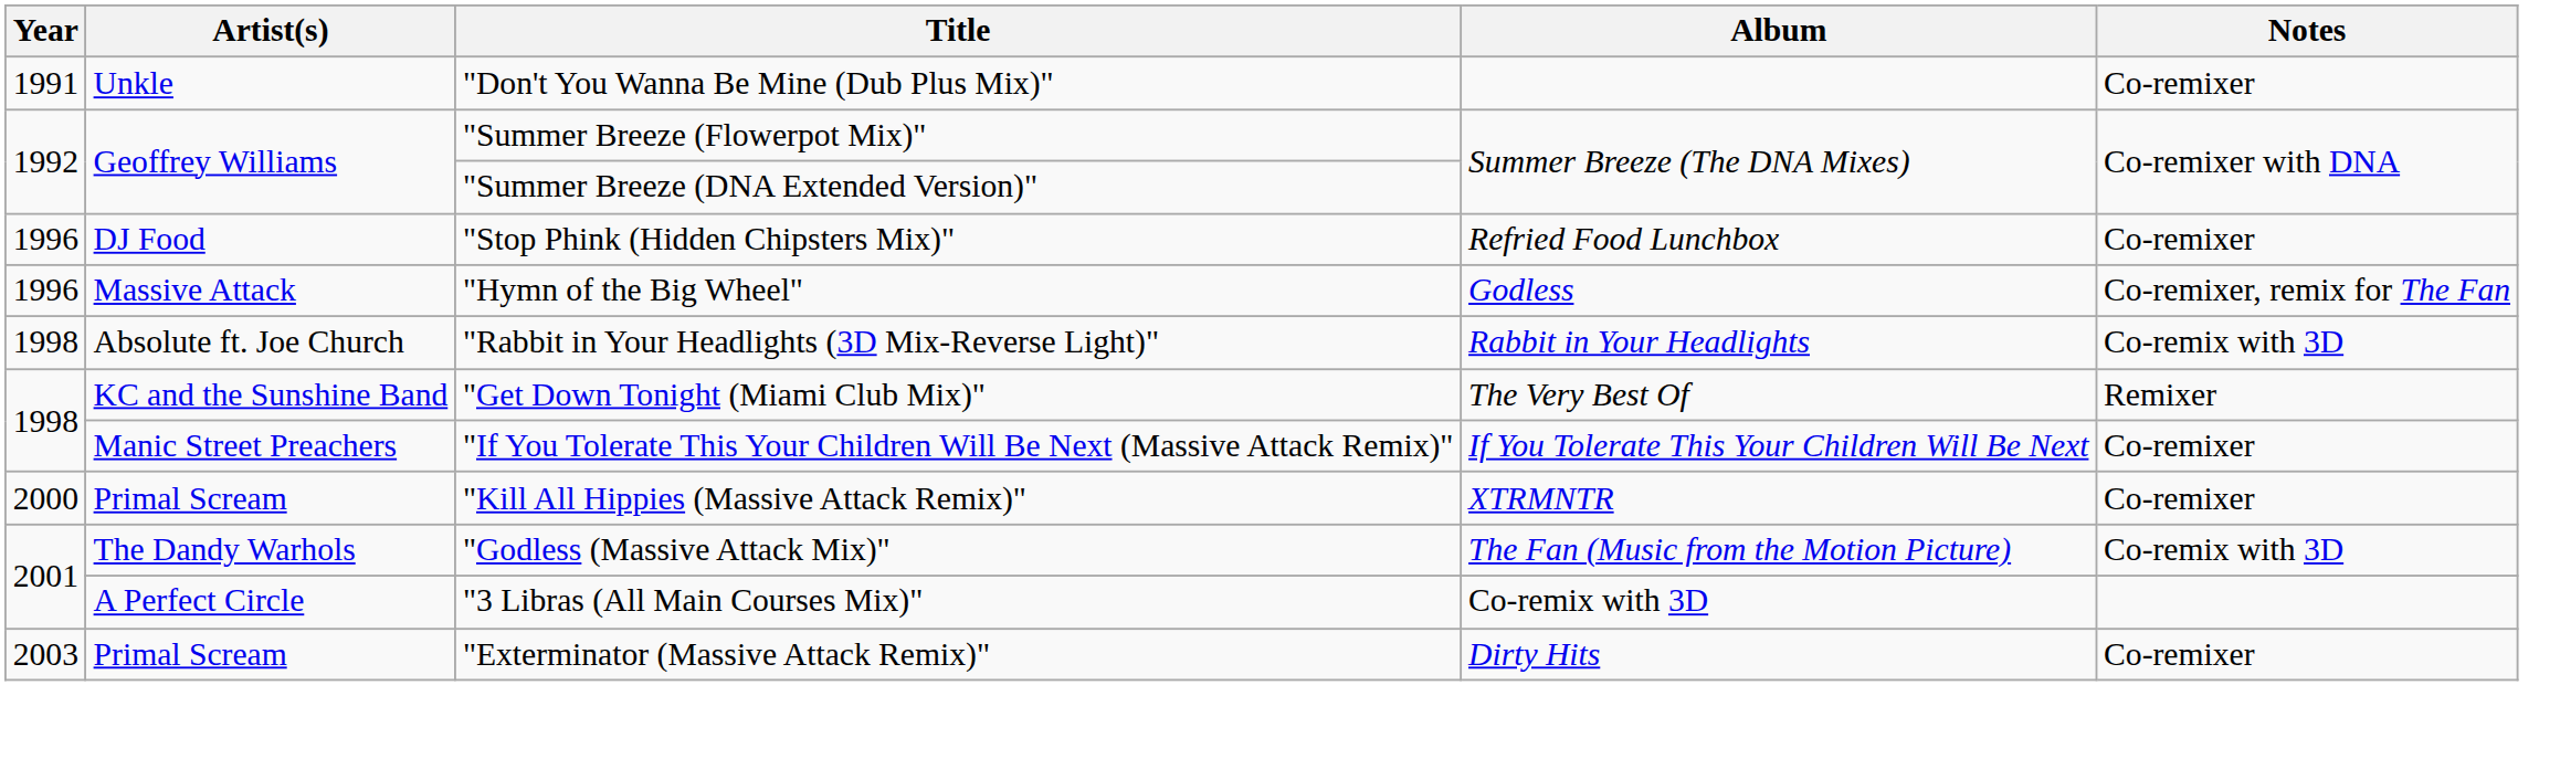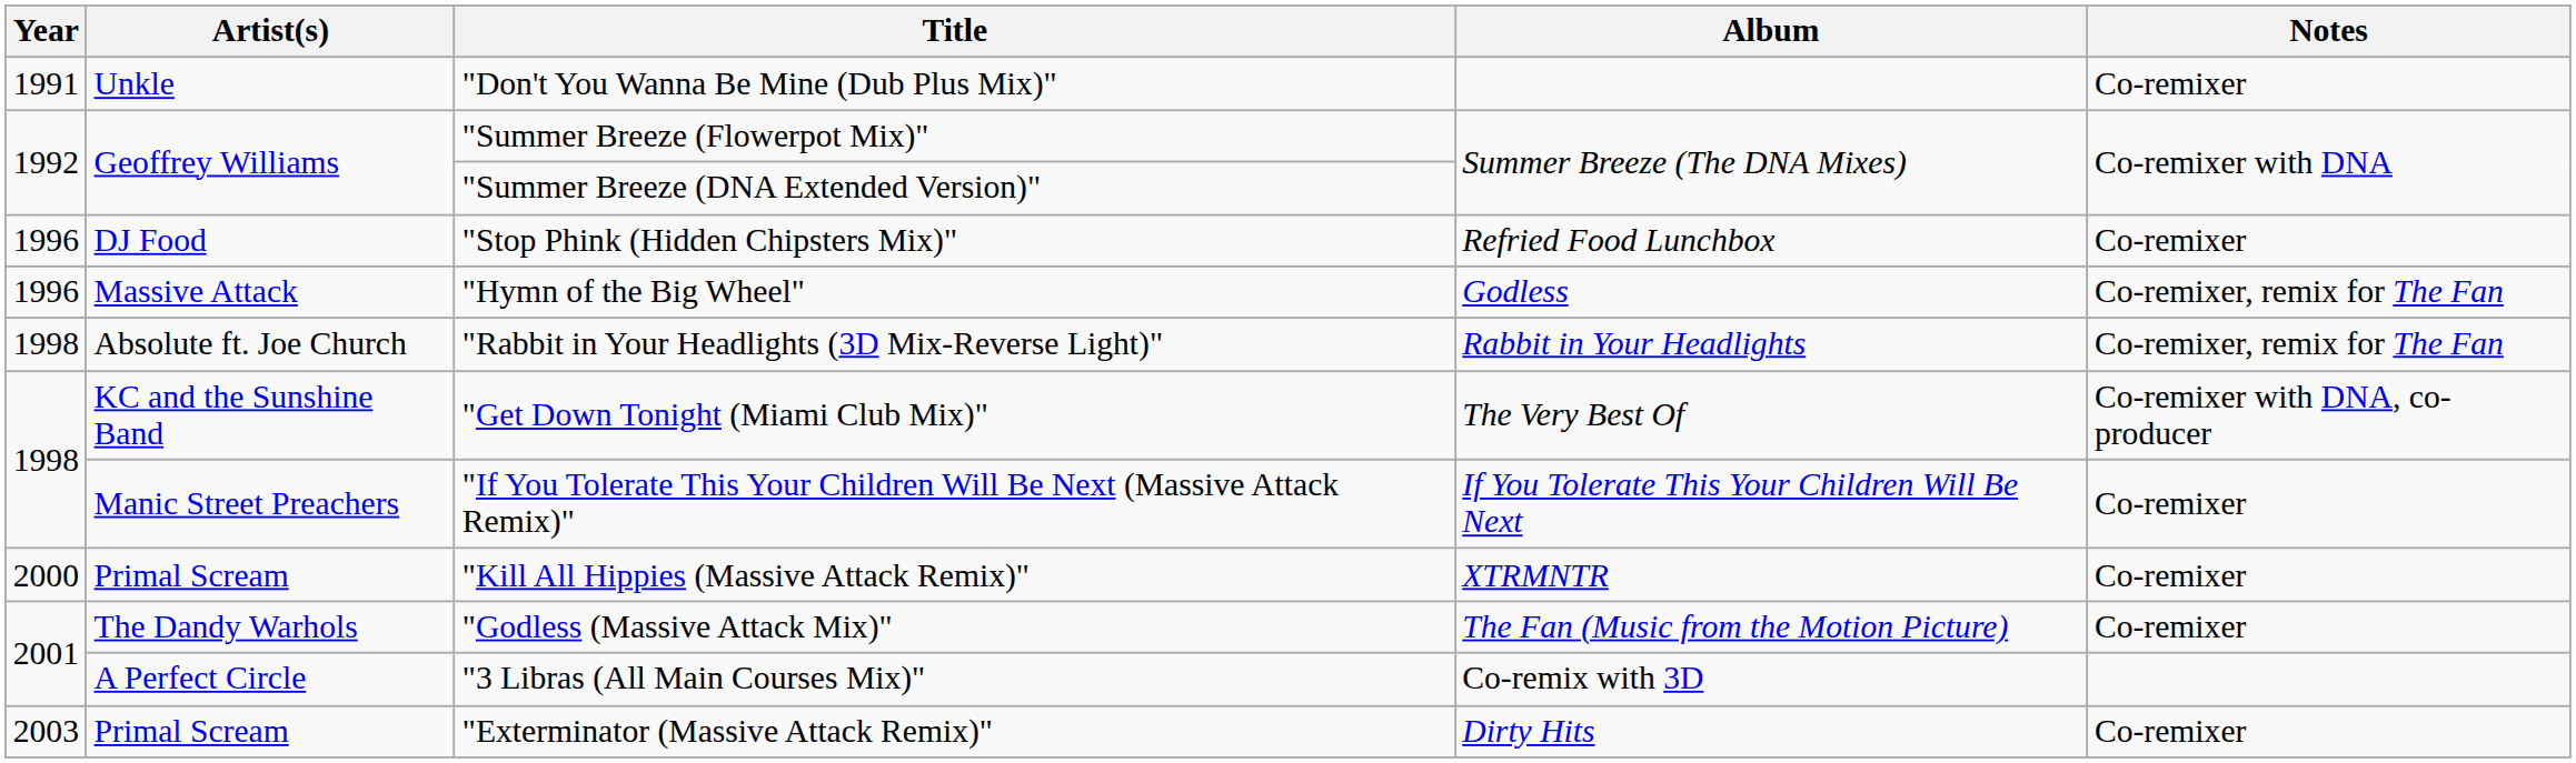"Rabbit in Your Headlights (3D Mix-Reverse Light)" | Notes: Co-remix with 3D -> Co-remixer, remix for The Fan
"Get Down Tonight (Miami Club Mix)" | Notes: Remixer -> Co-remixer with DNA, co-producer
"Godless (Massive Attack Mix)" | Notes: Co-remix with 3D -> Co-remixer
